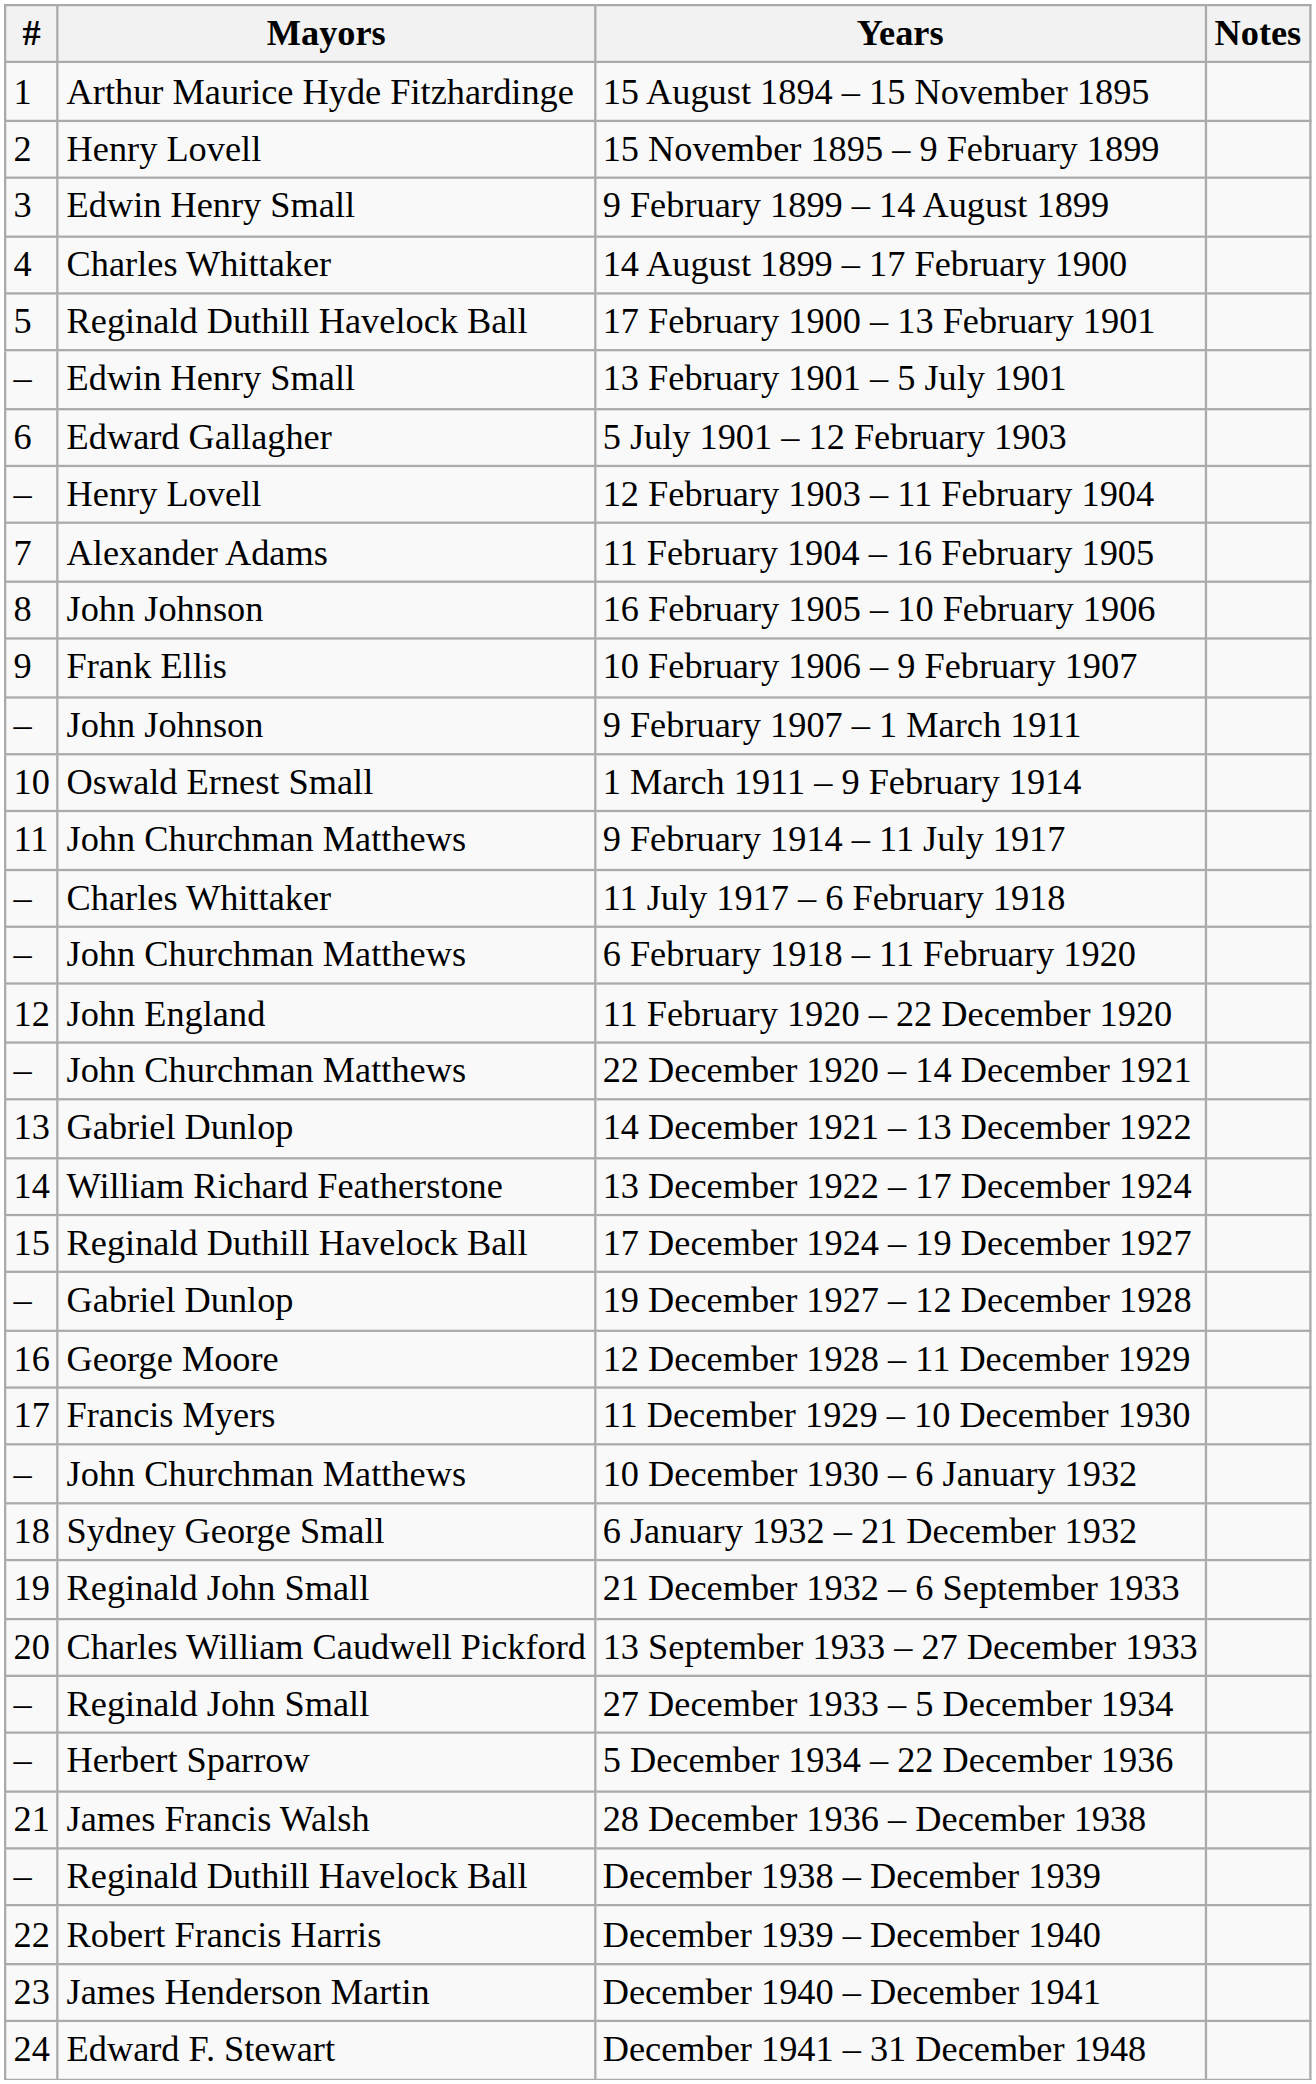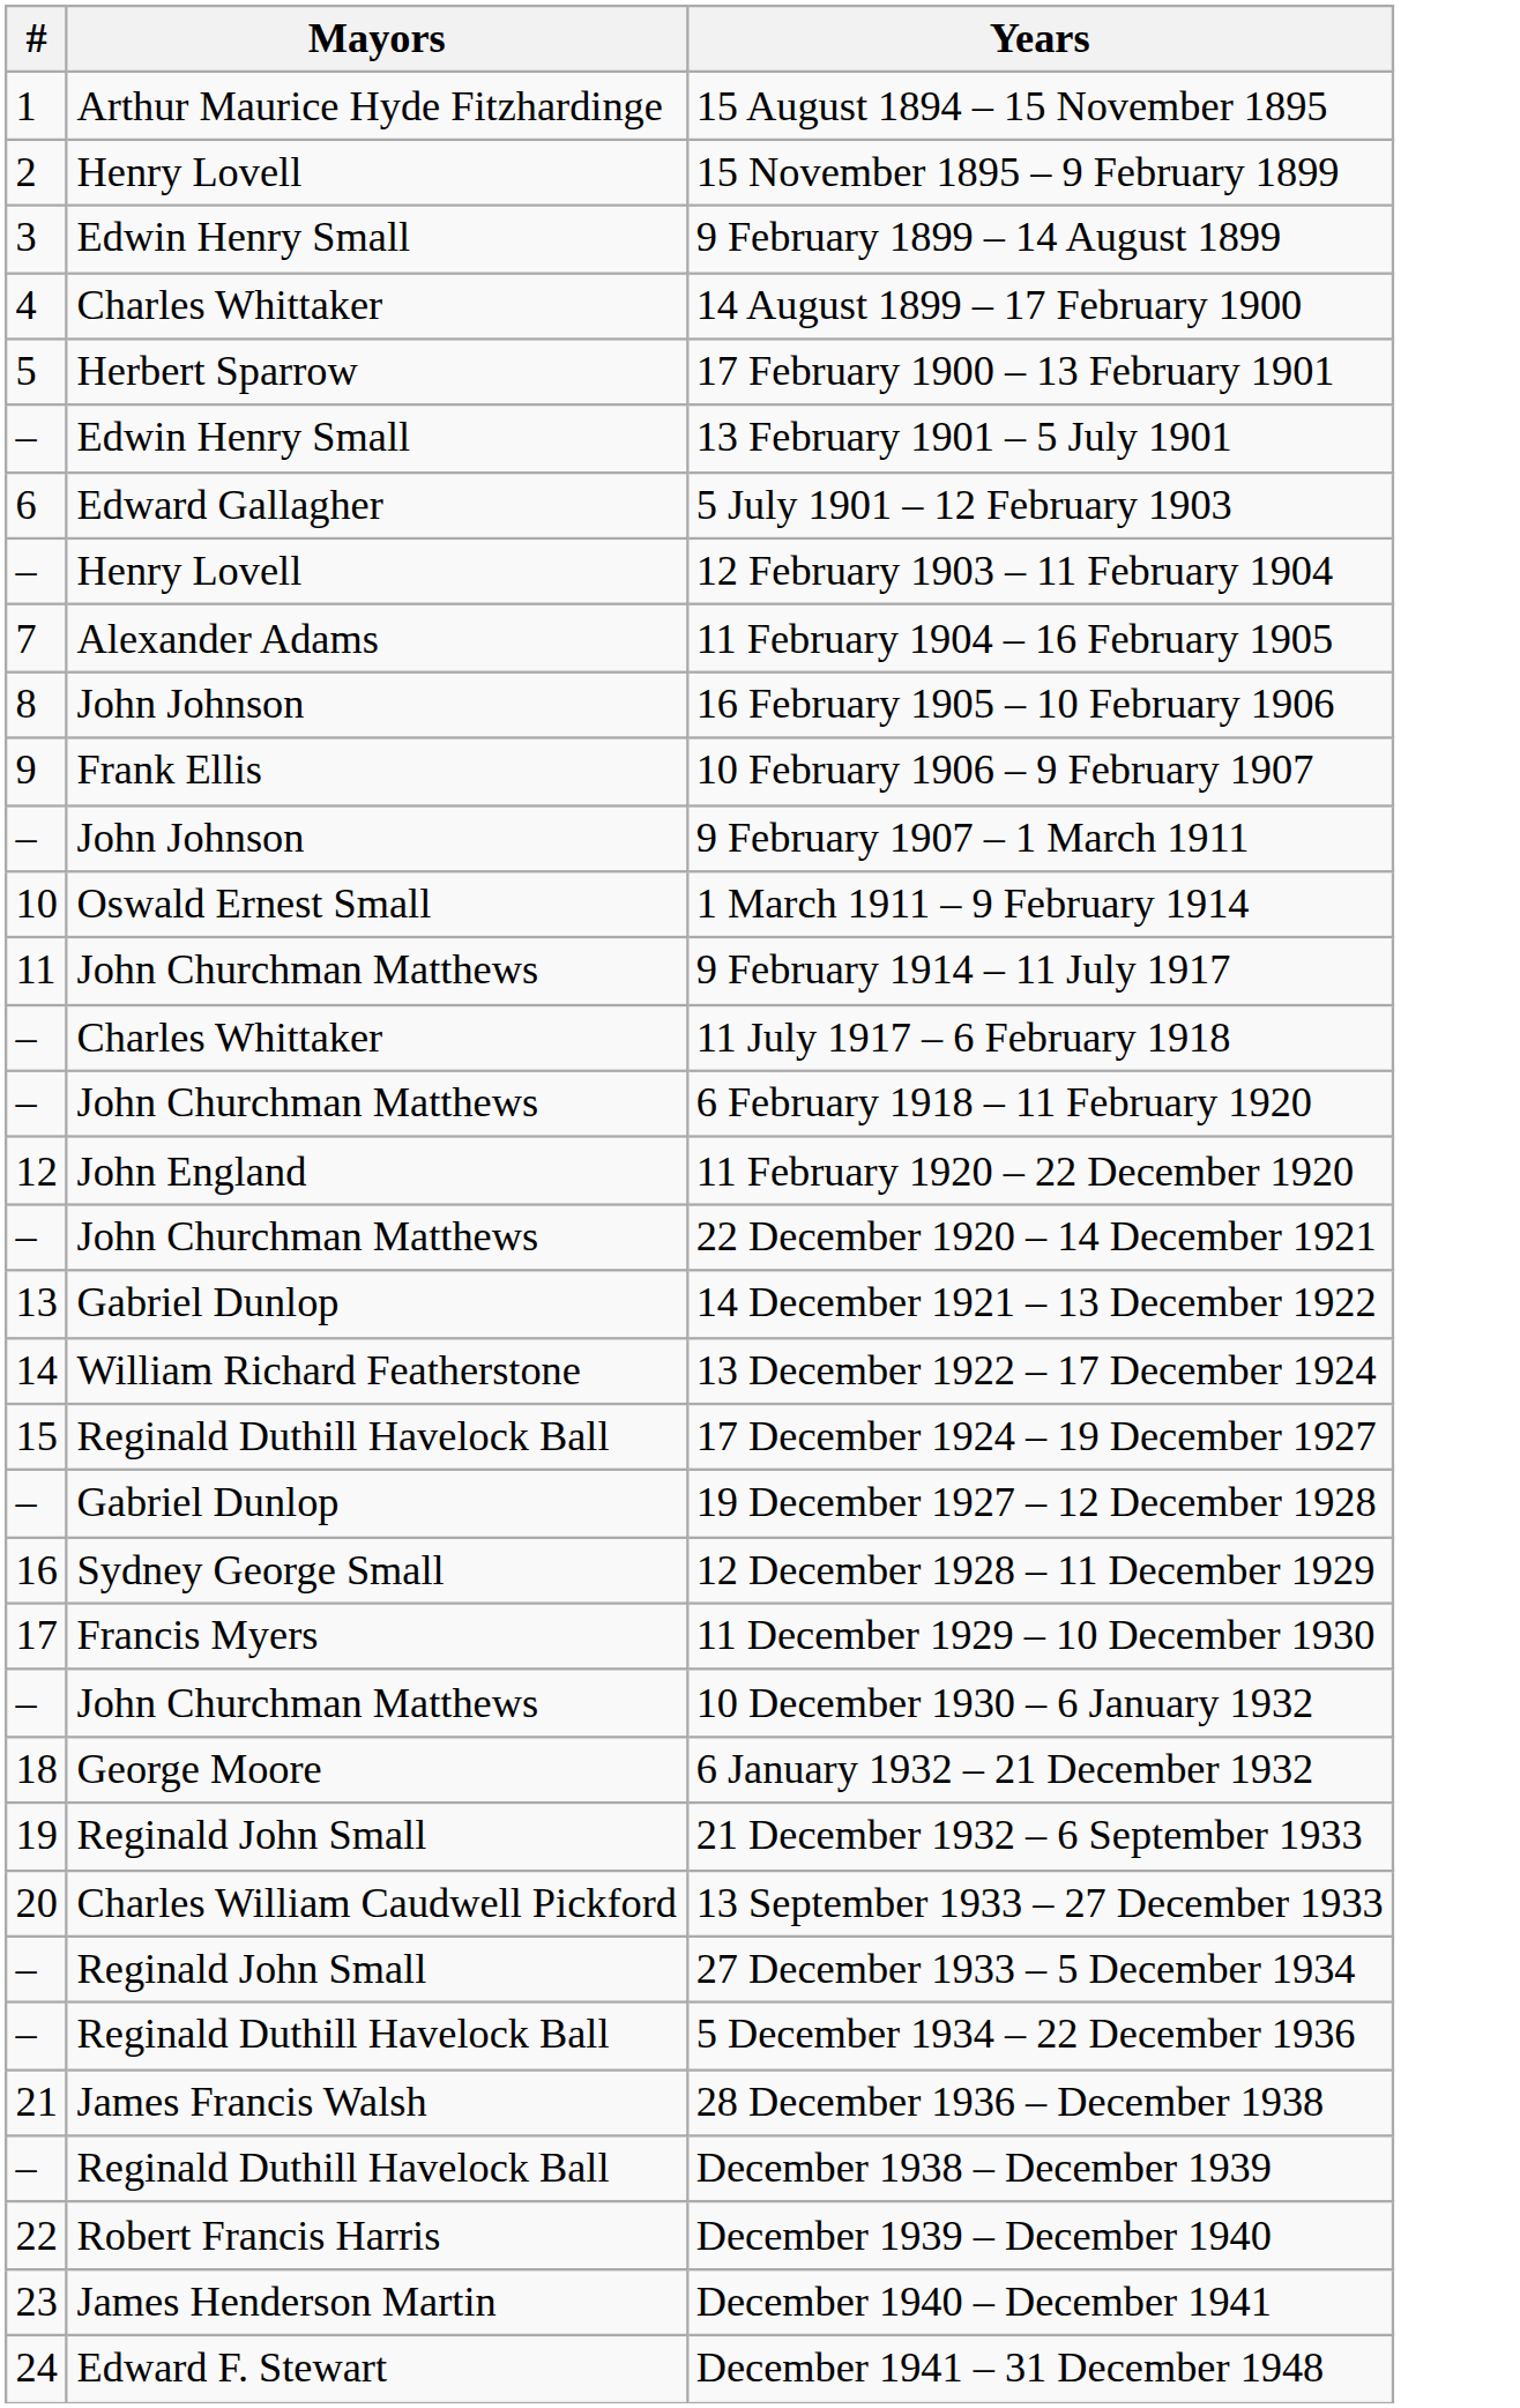- column: Notes
17 February 1900 – 13 February 1901 | Mayors: Reginald Duthill Havelock Ball -> Herbert Sparrow
12 December 1928 – 11 December 1929 | Mayors: George Moore -> Sydney George Small
6 January 1932 – 21 December 1932 | Mayors: Sydney George Small -> George Moore
5 December 1934 – 22 December 1936 | Mayors: Herbert Sparrow -> Reginald Duthill Havelock Ball
